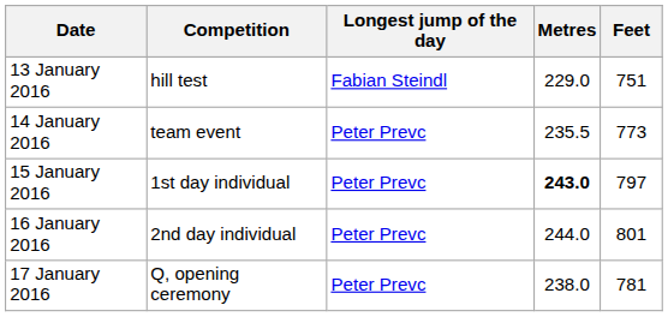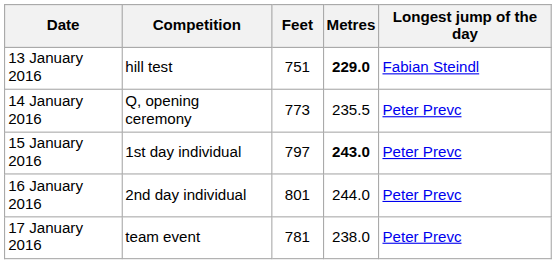columns swapped: Longest jump of the day <-> Feet
13 January 2016 | Metres: normal -> bold
14 January 2016 | Competition: team event -> Q, opening ceremony
17 January 2016 | Competition: Q, opening ceremony -> team event
